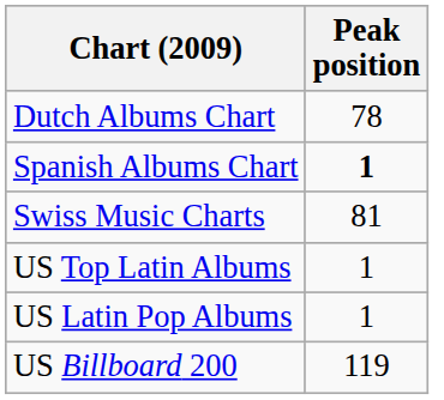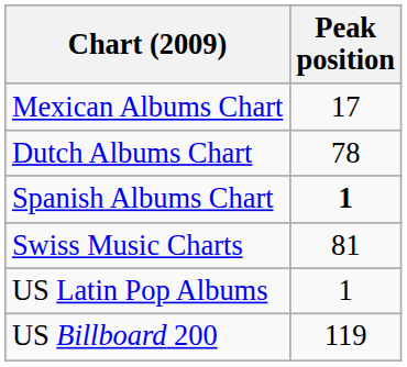+ row: Mexican Albums Chart | 17
- row: US Top Latin Albums | 1
